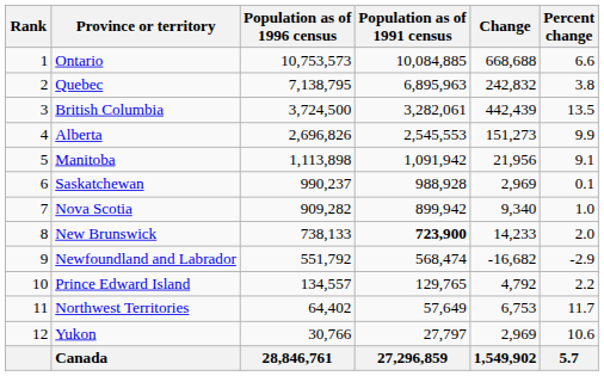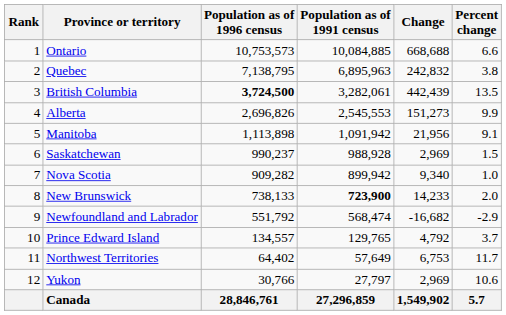British Columbia | Population as of 1996 census: normal -> bold
Saskatchewan | Percent change: 0.1 -> 1.5
Prince Edward Island | Percent change: 2.2 -> 3.7
